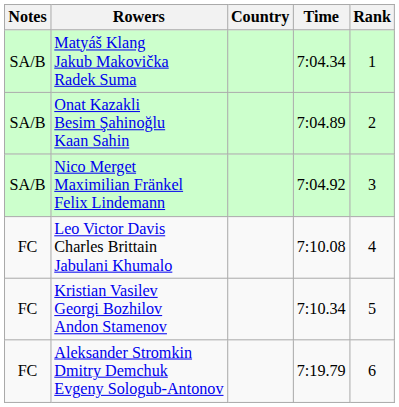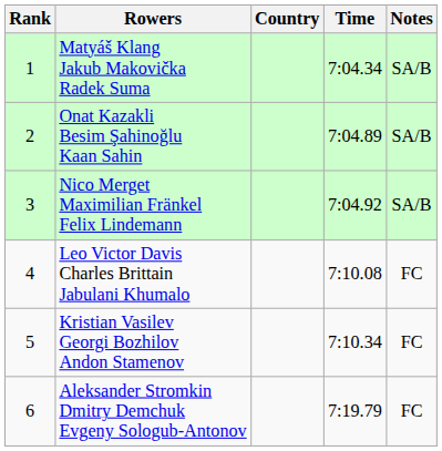columns swapped: Rank <-> Notes
